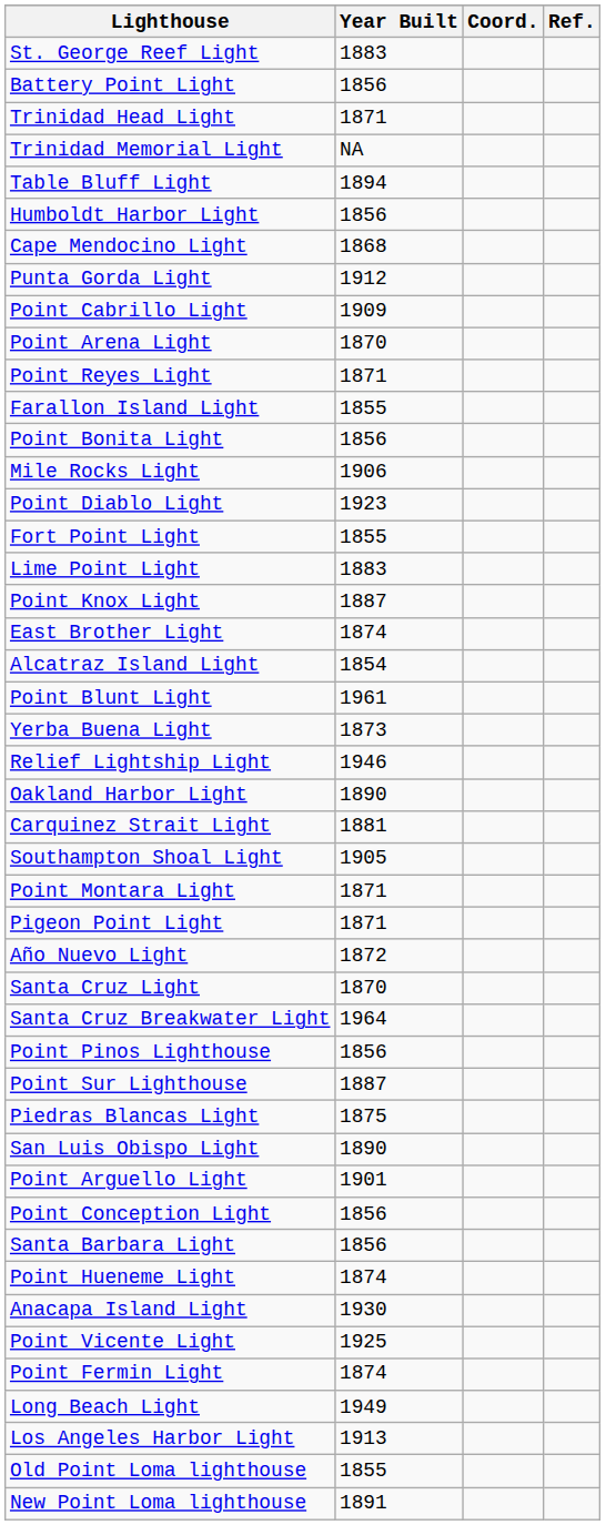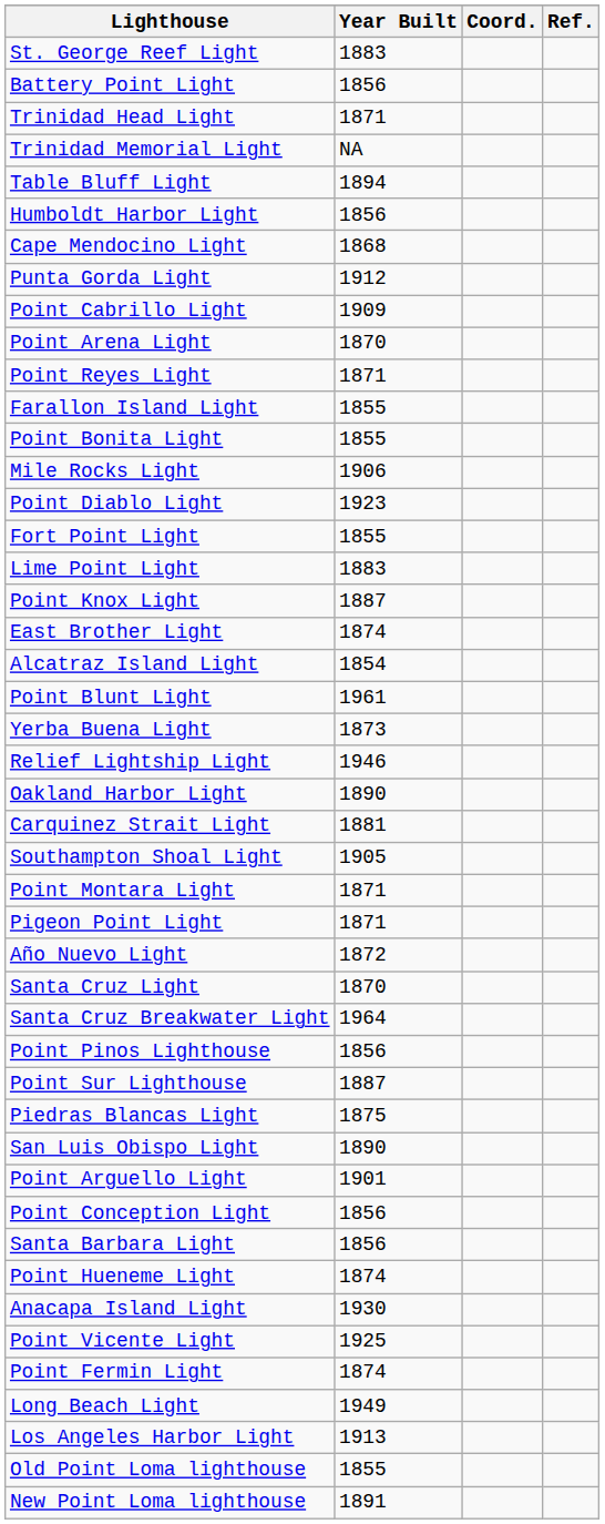Point Bonita Light | Year Built: 1856 -> 1855
